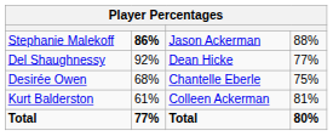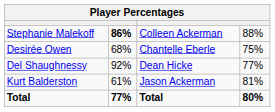Stephanie Malekoff | column 3: Jason Ackerman -> Colleen Ackerman
rows swapped: Del Shaughnessy <-> Desirée Owen
Kurt Balderston | column 3: Colleen Ackerman -> Jason Ackerman
